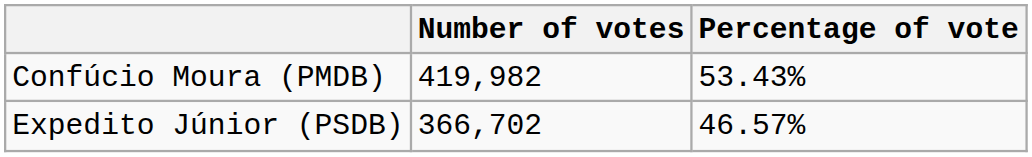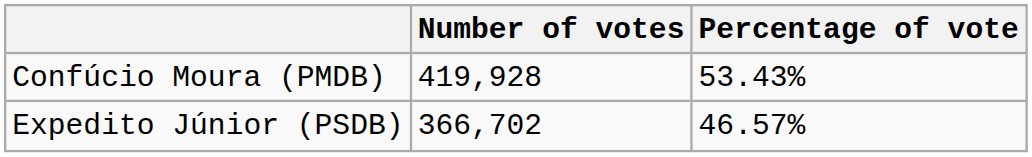Confúcio Moura (PMDB) | Number of votes: 419,982 -> 419,928
